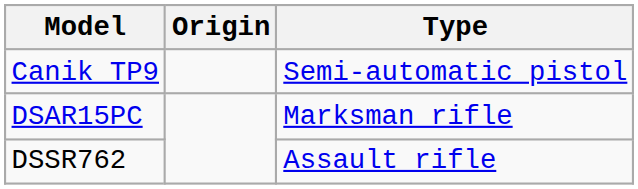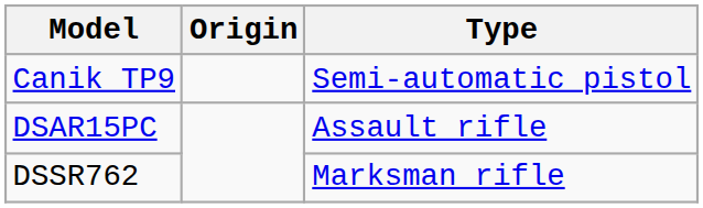DSAR15PC | Type: Marksman rifle -> Assault rifle
DSSR762 | Type: Assault rifle -> Marksman rifle
